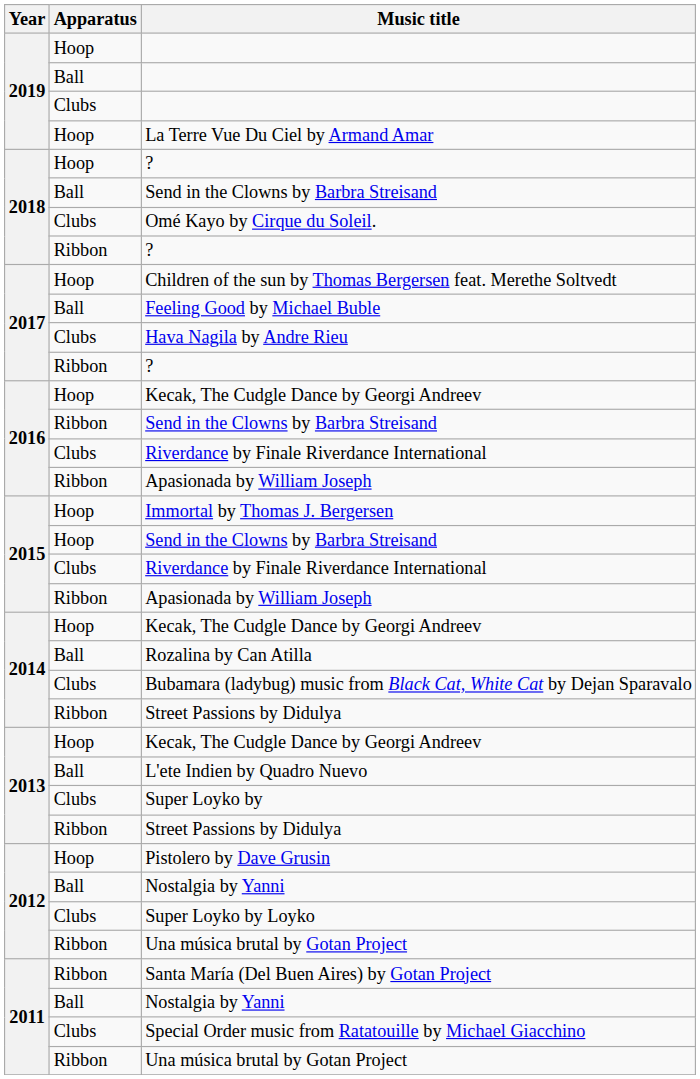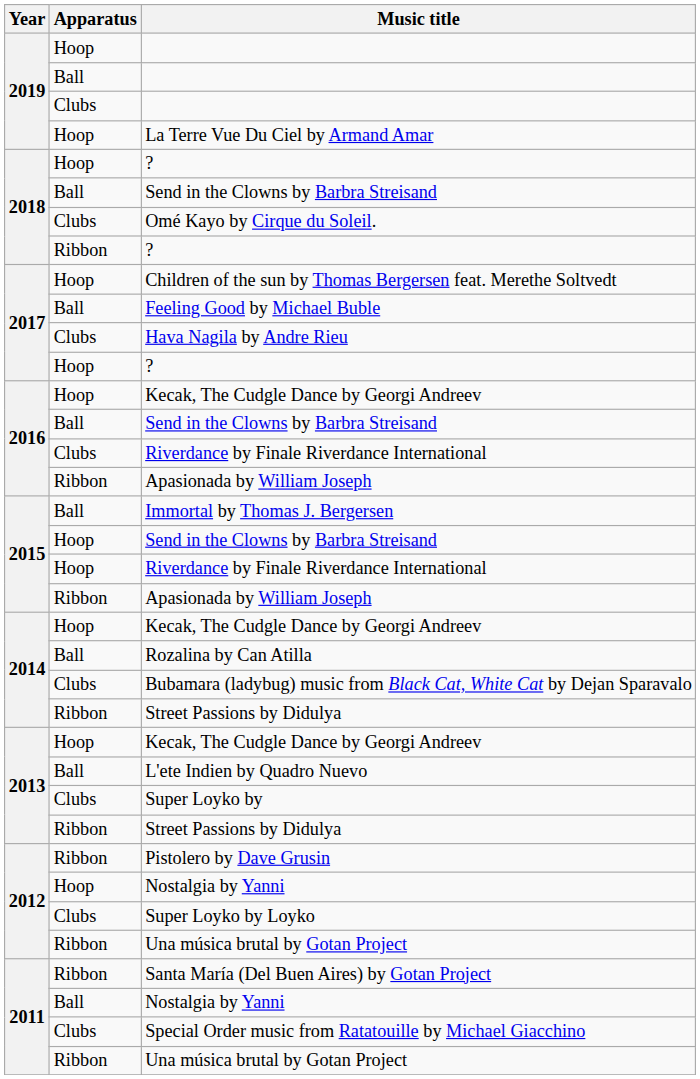2017 / ? | Apparatus: Ribbon -> Hoop
2016 / Send in the Clowns by Barbra Streisand | Apparatus: Ribbon -> Ball
Immortal by Thomas J. Bergersen | Apparatus: Hoop -> Ball
2015 / Riverdance by Finale Riverdance International | Apparatus: Clubs -> Hoop
Pistolero by Dave Grusin | Apparatus: Hoop -> Ribbon
2012 / Nostalgia by Yanni | Apparatus: Ball -> Hoop
